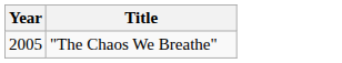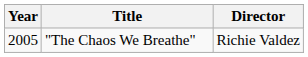+ column: Director | Richie Valdez
